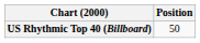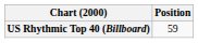US Rhythmic Top 40 (Billboard) | Position: 50 -> 59
